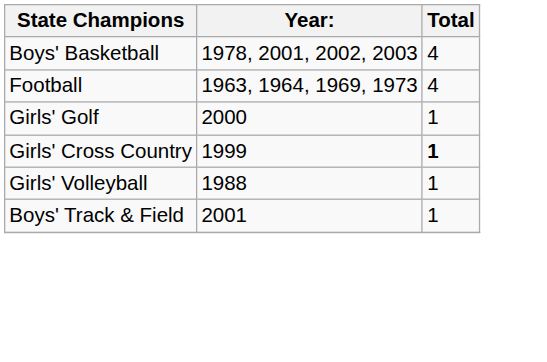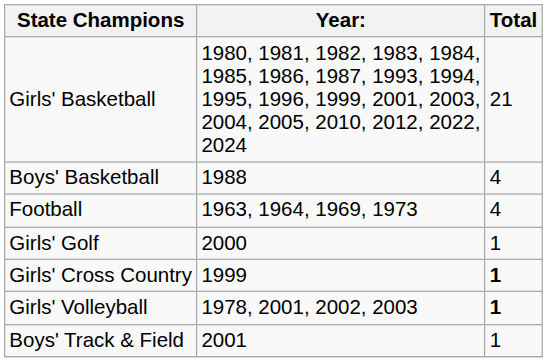+ row: Girls' Basketball | 1980, 1981, 1982, 1983, 1984, 1985, 1986, 1987, 1993, 1994, 1995, 1996, 1999, 2001, 2003, 2004, 2005, 2010, 2012, 2022, 2024 | 21
Boys' Basketball | Year:: 1978, 2001, 2002, 2003 -> 1988
Girls' Volleyball | Year:: 1988 -> 1978, 2001, 2002, 2003
Girls' Volleyball | Total: normal -> bold
